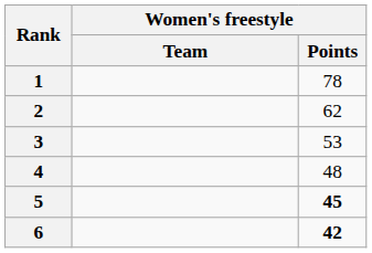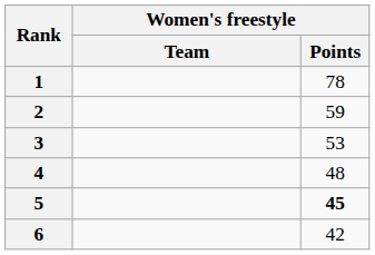2 | Women's freestyle / Points: 62 -> 59
6 | Women's freestyle / Points: bold -> normal
